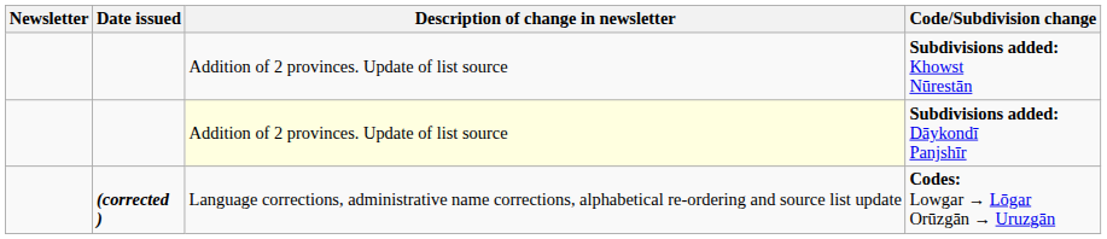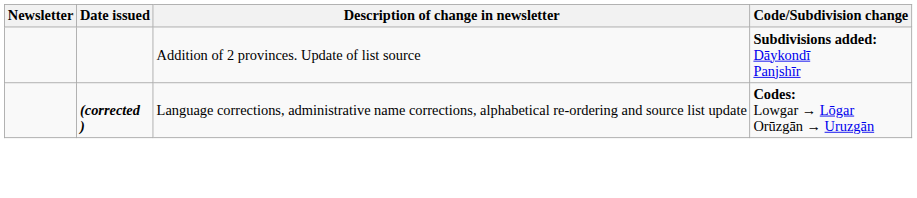- row: Addition of 2 provinces. Update of list source | Subdivisions added: Khowst Nūrestān
Subdivisions added: Dāykondī Panjshīr | Description of change in newsletter: lightyellow background -> no background
